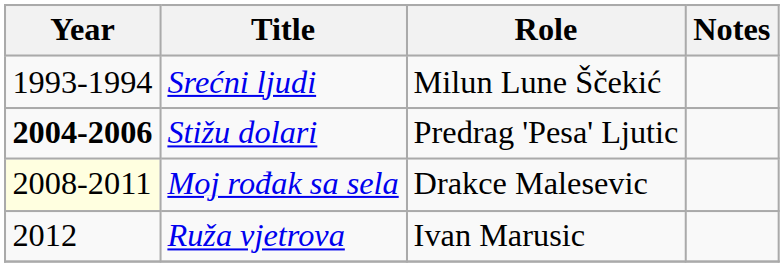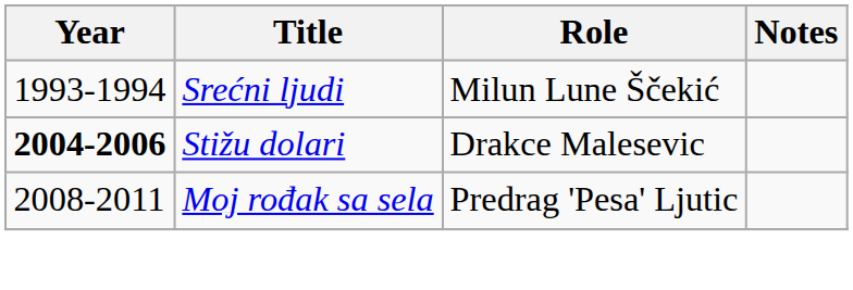Stižu dolari | Role: Predrag 'Pesa' Ljutic -> Drakce Malesevic
Moj rođak sa sela | Year: lightyellow background -> no background
Moj rođak sa sela | Role: Drakce Malesevic -> Predrag 'Pesa' Ljutic
- row: 2012 | Ruža vjetrova | Ivan Marusic
